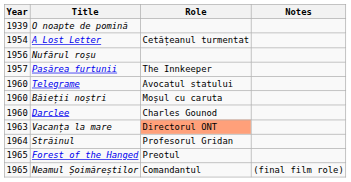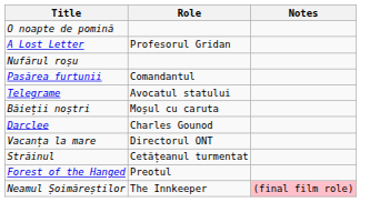- column: Year | 1939 | 1954 | 1956 | 1957 | 1960 | 1960 | 1960 | 1963 | 1964 | 1965 | 1965
A Lost Letter | Role: Cetățeanul turmentat -> Profesorul Gridan
Pasărea furtunii | Role: The Innkeeper -> Comandantul
Vacanța la mare | Role: lightsalmon background -> no background
Străinul | Role: Profesorul Gridan -> Cetățeanul turmentat
Neamul Șoimăreștilor | Role: Comandantul -> The Innkeeper
Neamul Șoimăreștilor | Notes: no background -> pink background
